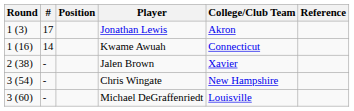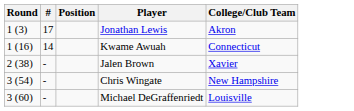- column: Reference
